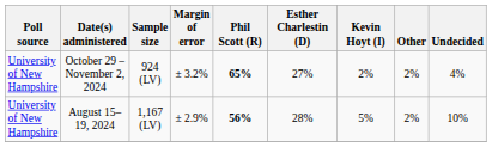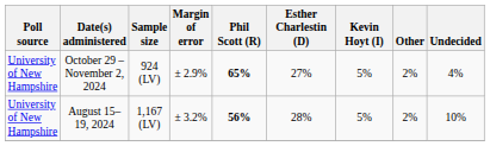October 29 – November 2, 2024 | Margin of error: ± 3.2% -> ± 2.9%
October 29 – November 2, 2024 | Kevin Hoyt (I): 2% -> 5%
August 15–19, 2024 | Margin of error: ± 2.9% -> ± 3.2%
